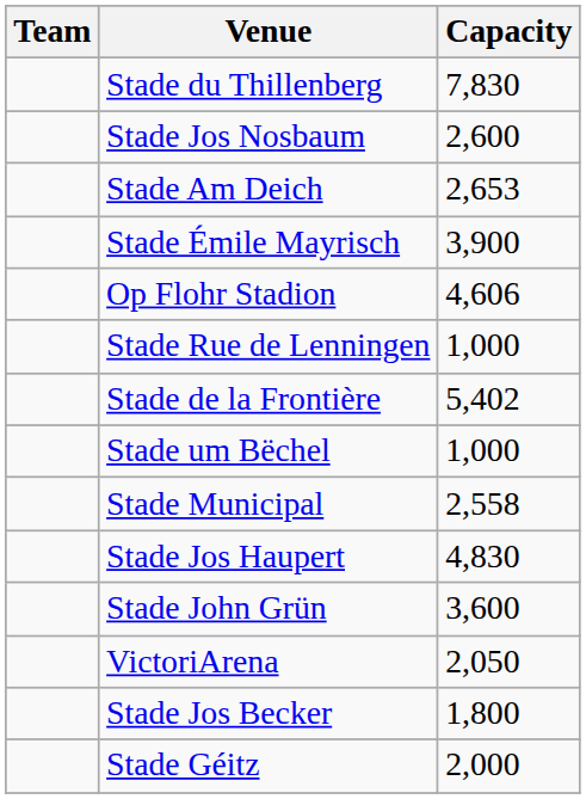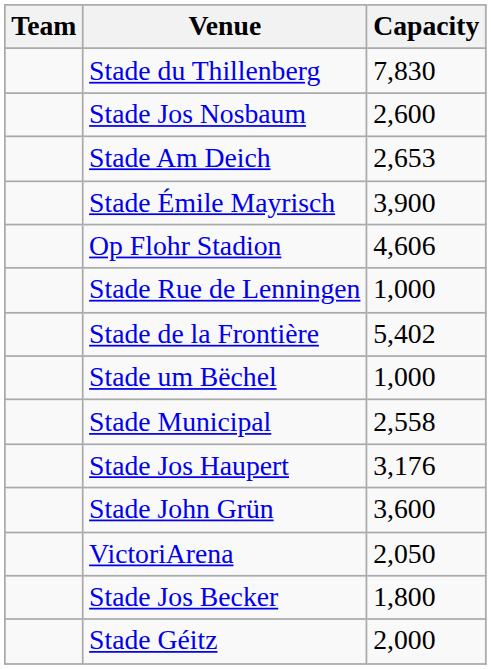Stade Jos Haupert | Capacity: 4,830 -> 3,176
